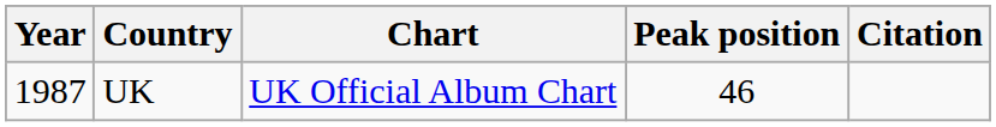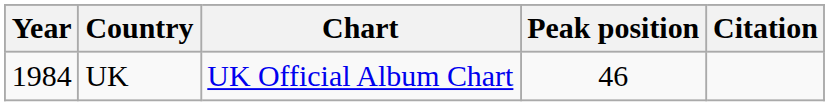UK | Year: 1987 -> 1984
